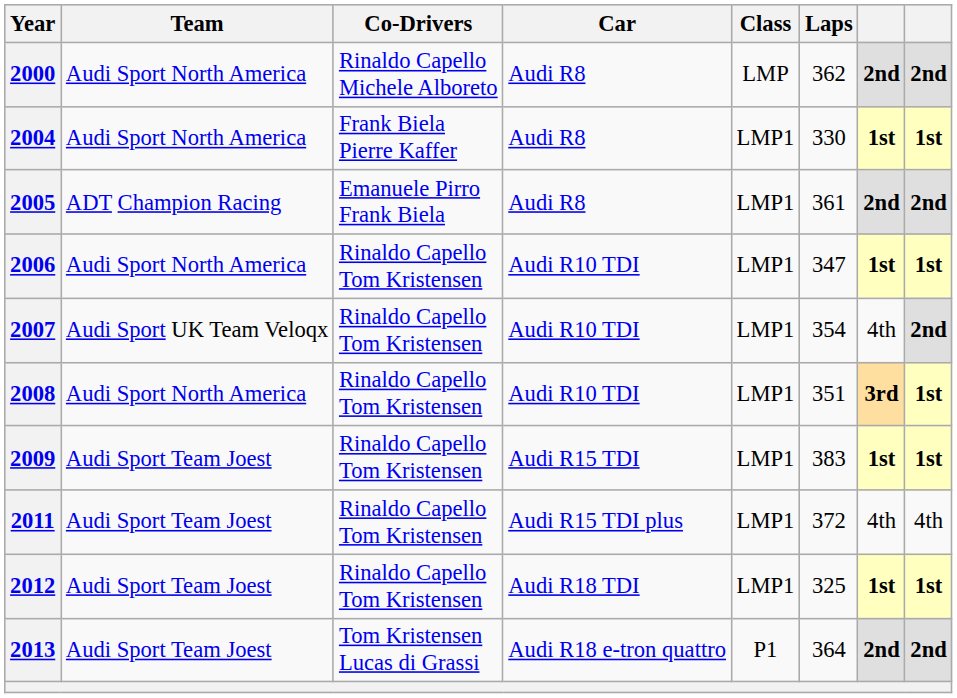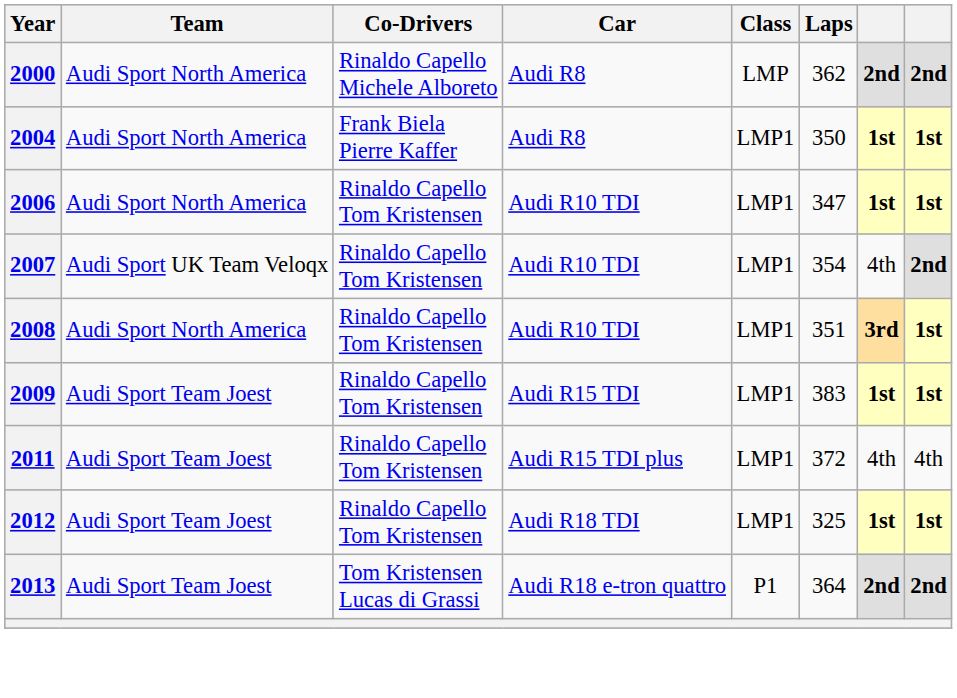2004 | Laps: 330 -> 350
- row: 2005 | ADT Champion Racing | Emanuele Pirro Frank Biela | Audi R8 | LMP1 | 361 | 2nd | 2nd
